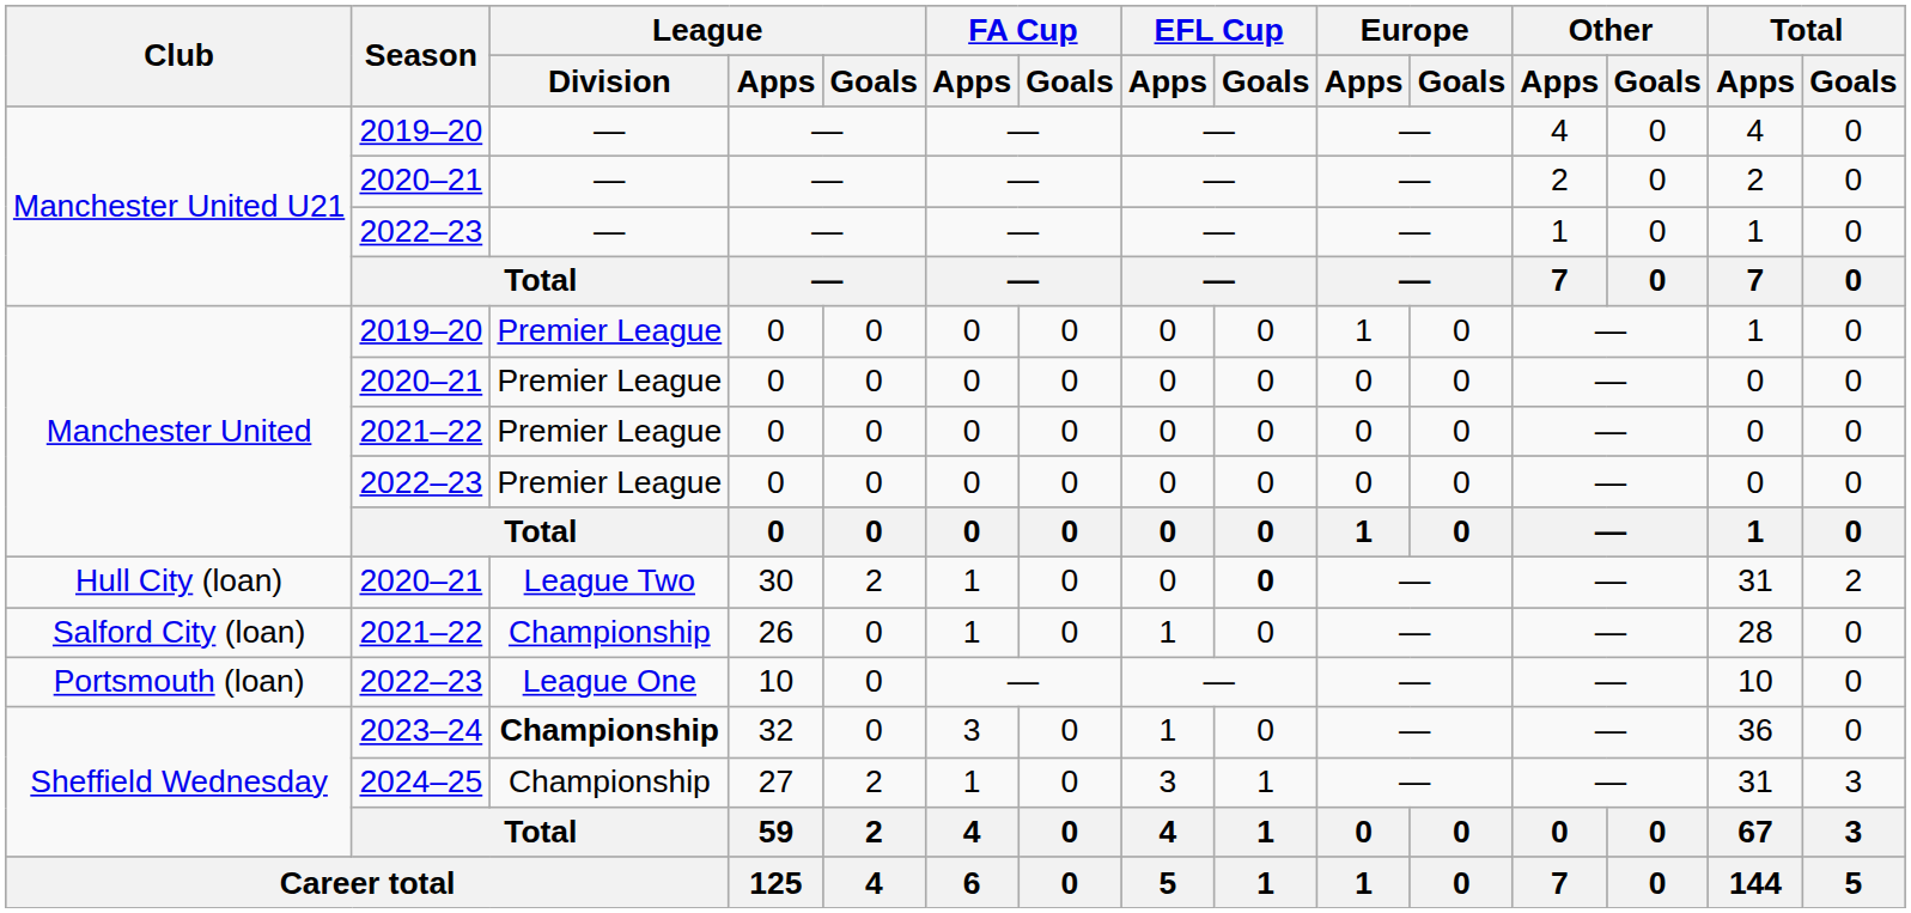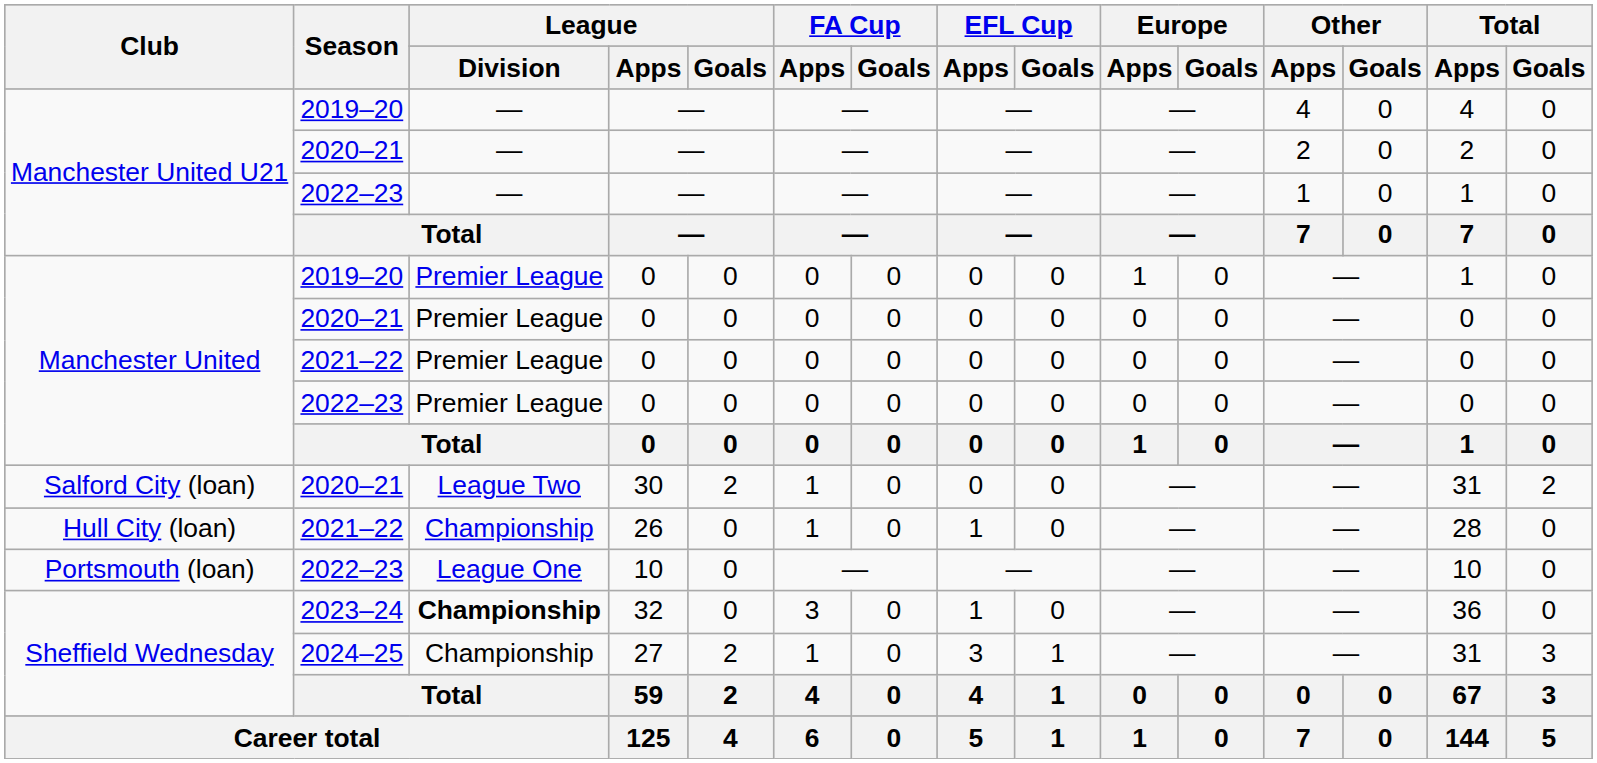30 | Club: Hull City (loan) -> Salford City (loan)
30 | EFL Cup / Goals: bold -> normal
26 | Club: Salford City (loan) -> Hull City (loan)
